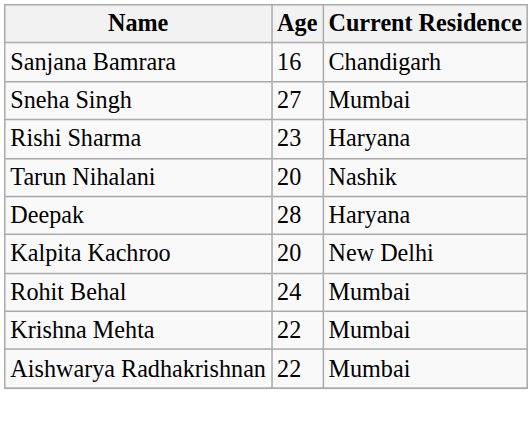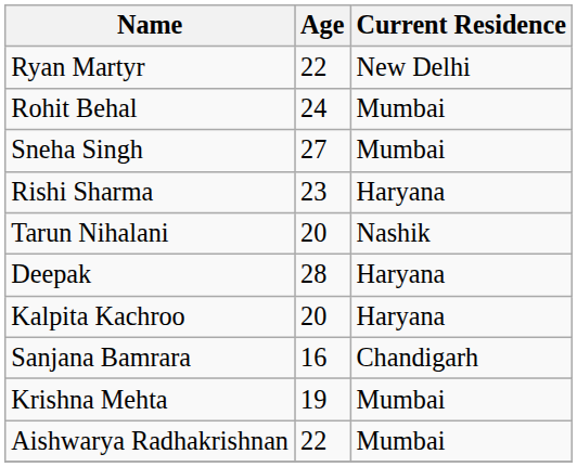+ row: Ryan Martyr | 22 | New Delhi
rows swapped: Sanjana Bamrara <-> Rohit Behal
Kalpita Kachroo | Current Residence: New Delhi -> Haryana
Krishna Mehta | Age: 22 -> 19
